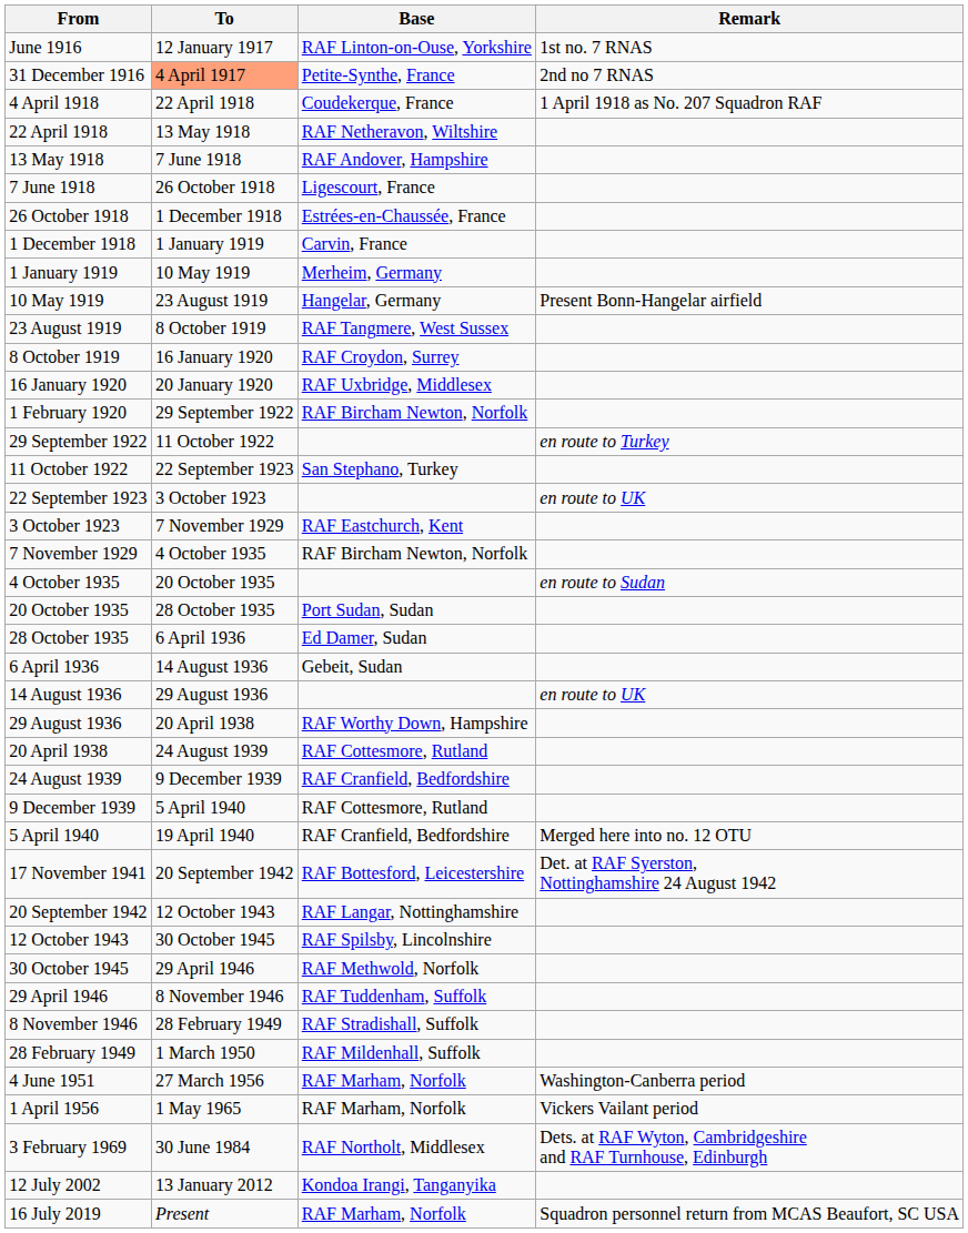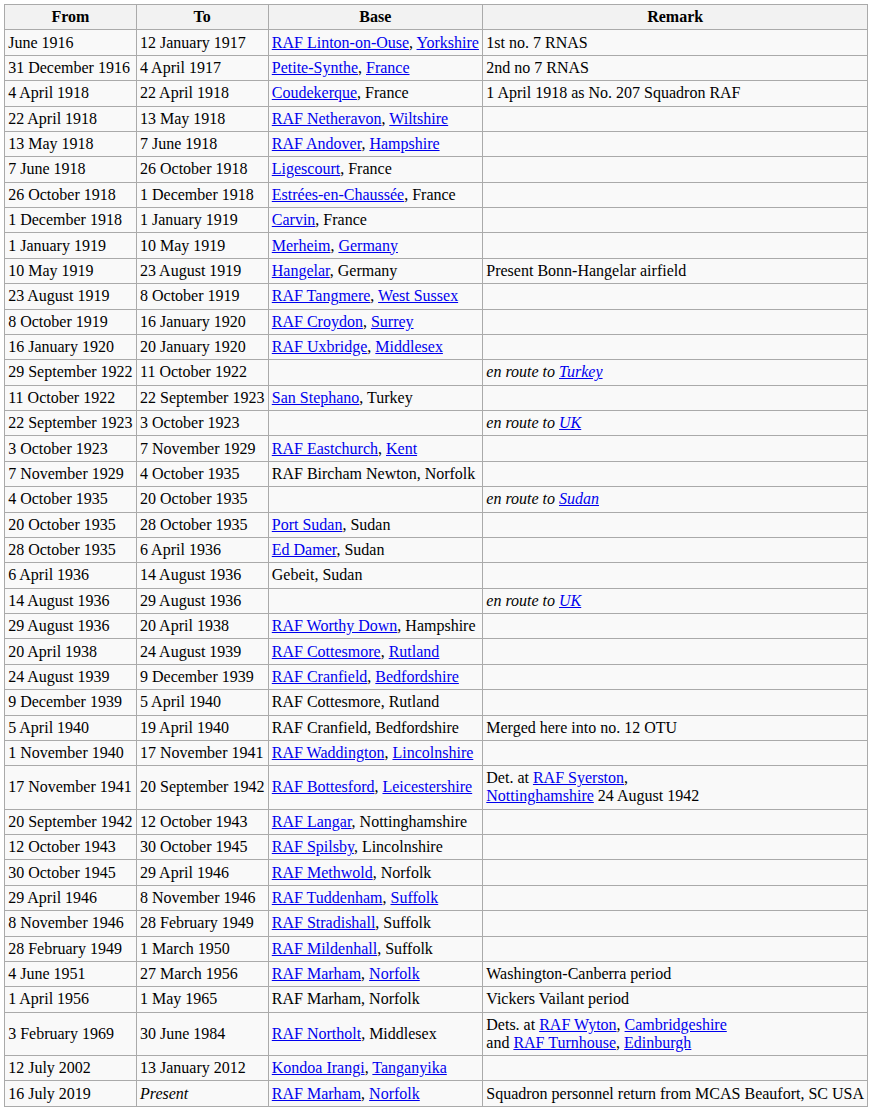31 December 1916 | To: lightsalmon background -> no background
- row: 1 February 1920 | 29 September 1922 | RAF Bircham Newton, Norfolk
+ row: 1 November 1940 | 17 November 1941 | RAF Waddington, Lincolnshire
